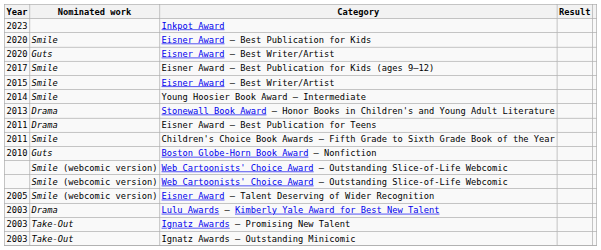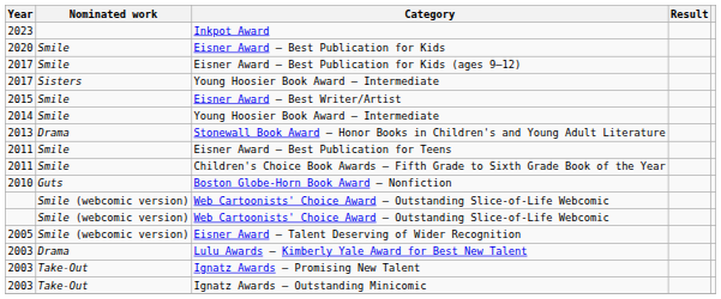- row: 2020 | Guts | Eisner Award – Best Writer/Artist
+ row: 2017 | Sisters | Young Hoosier Book Award – Intermediate
Eisner Award – Best Publication for Teens | Nominated work: Drama -> Smile
